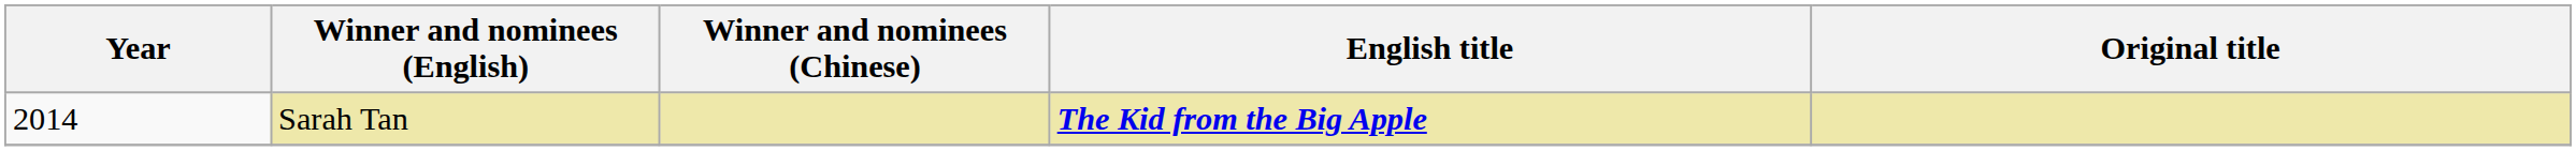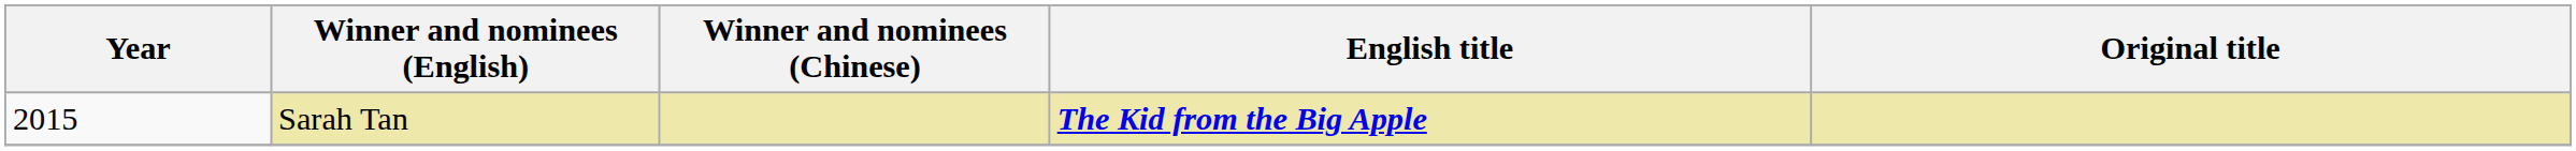Sarah Tan | Year: 2014 -> 2015
